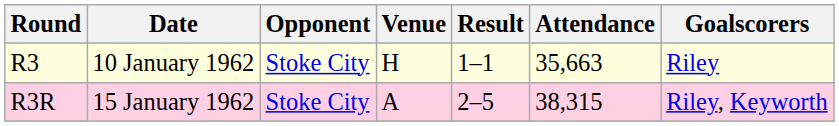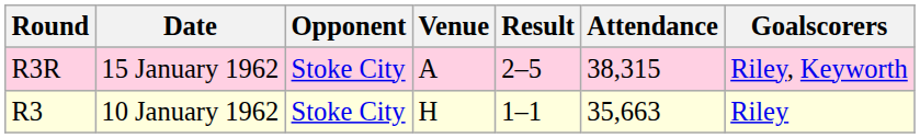rows swapped: R3 <-> R3R
